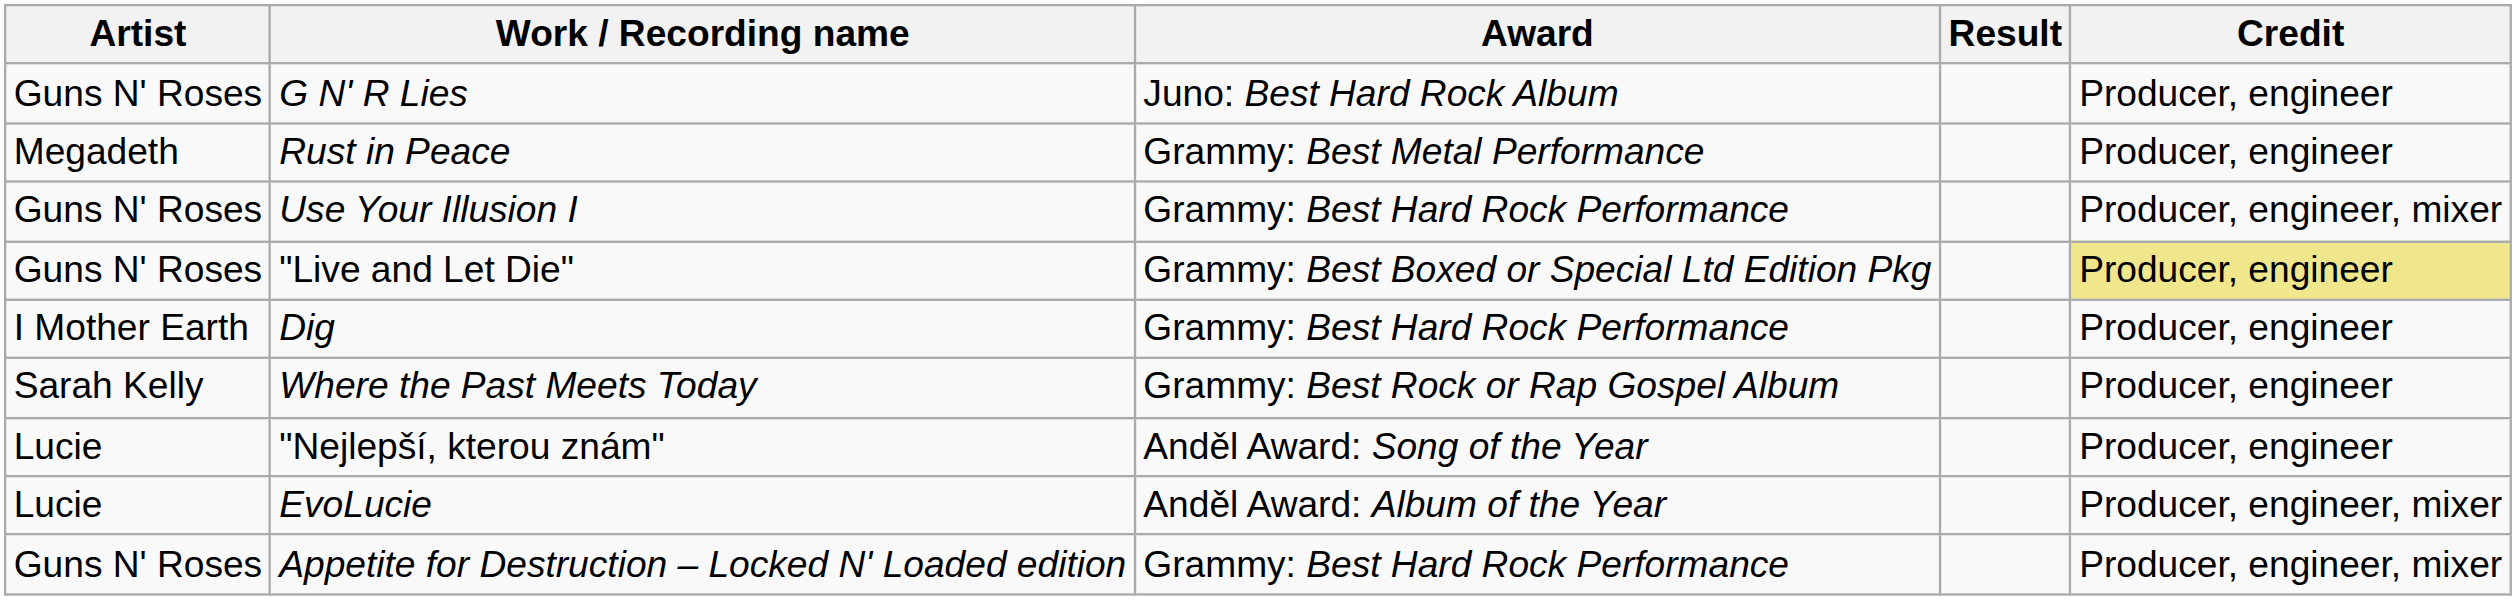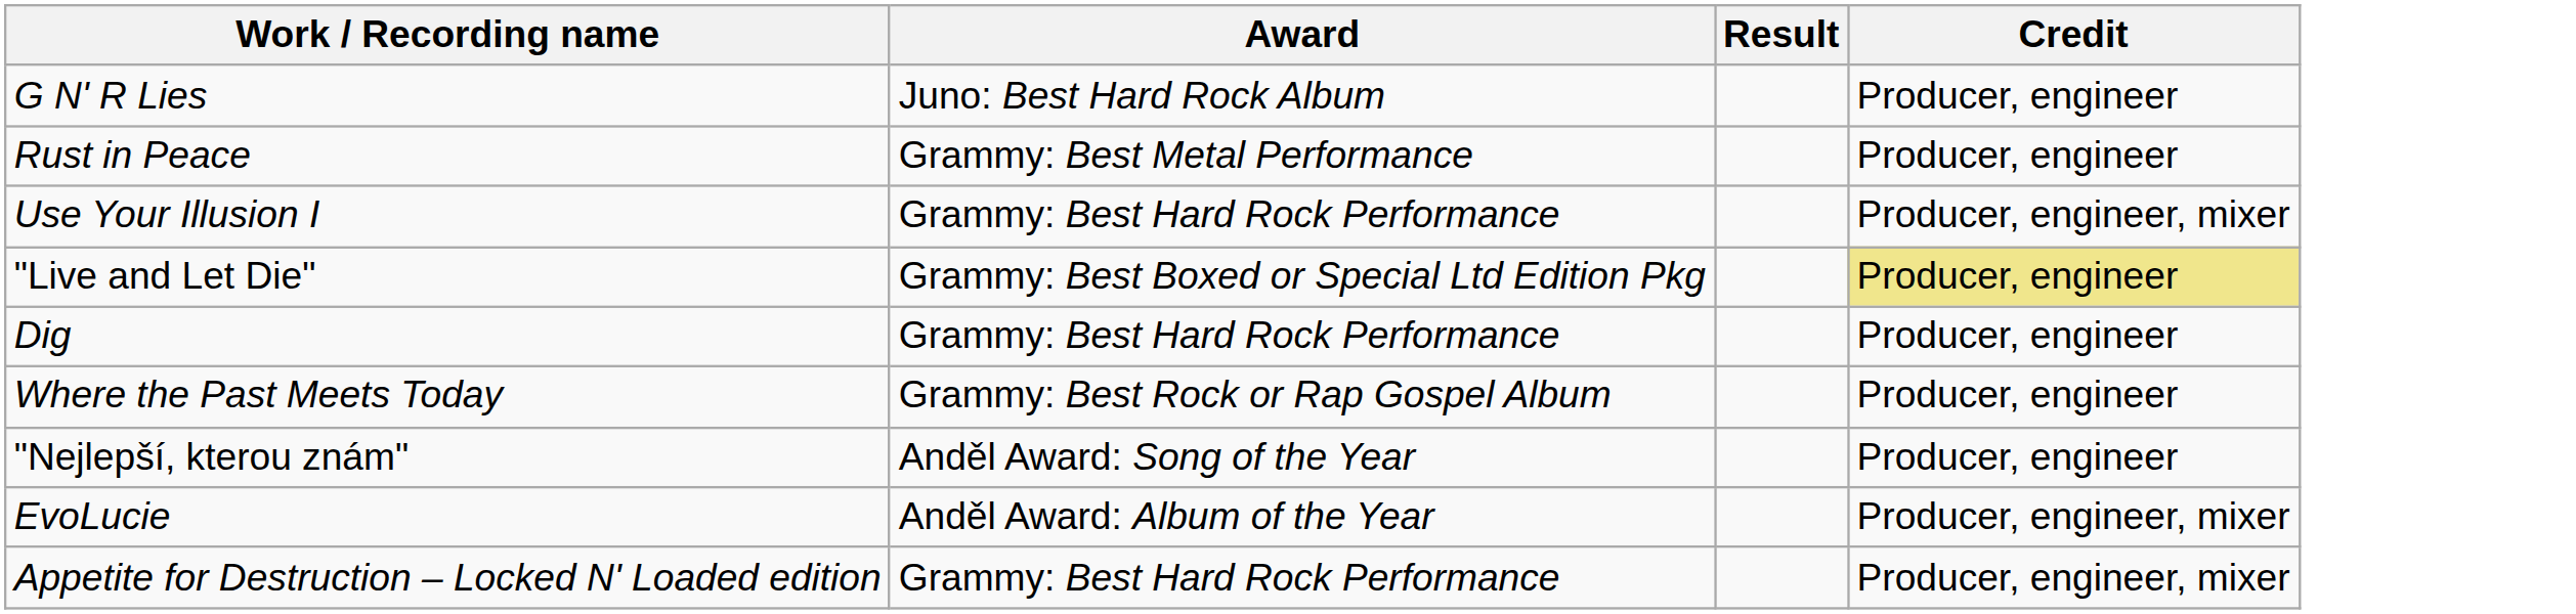- column: Artist | Guns N' Roses | Megadeth | Guns N' Roses | Guns N' Roses | I Mother Earth | Sarah Kelly | Lucie | Lucie | Guns N' Roses
